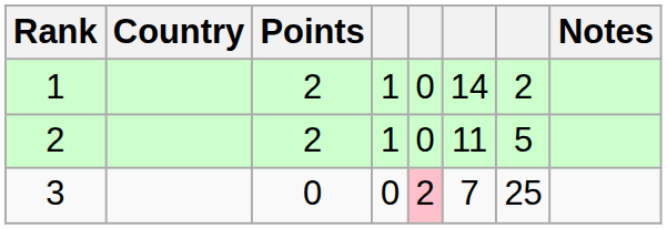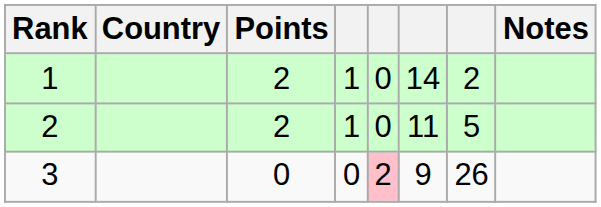3 | column 6: 7 -> 9
3 | column 7: 25 -> 26
